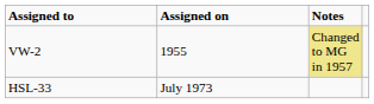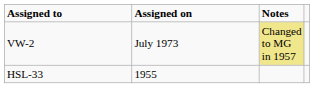VW-2 | Assigned on: 1955 -> July 1973
HSL-33 | Assigned on: July 1973 -> 1955
